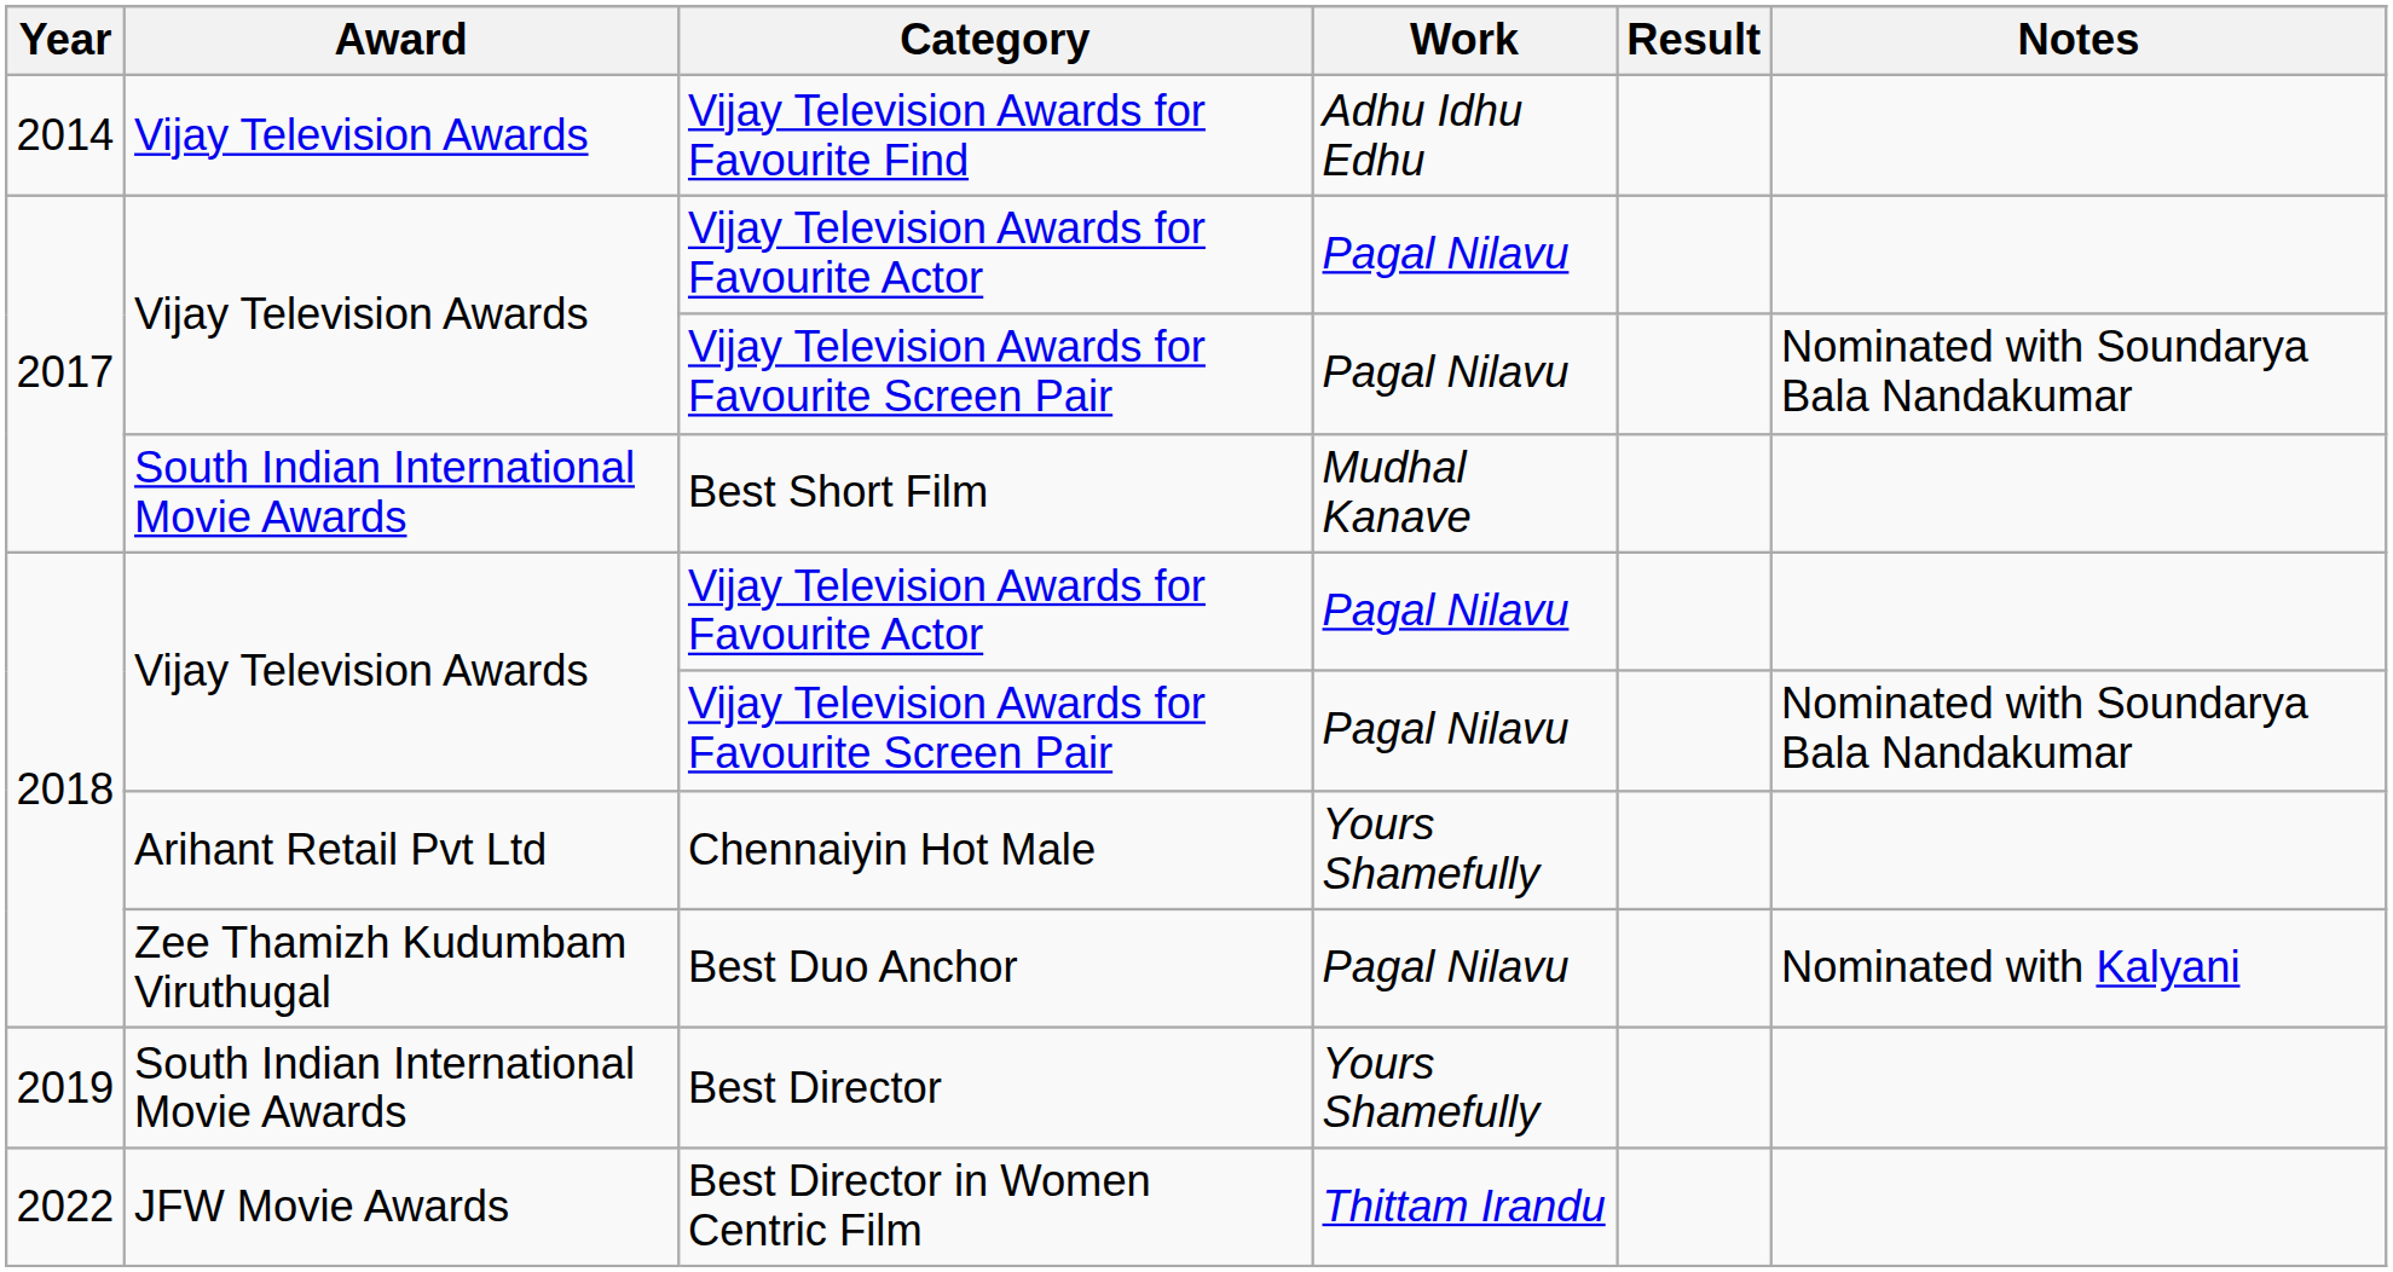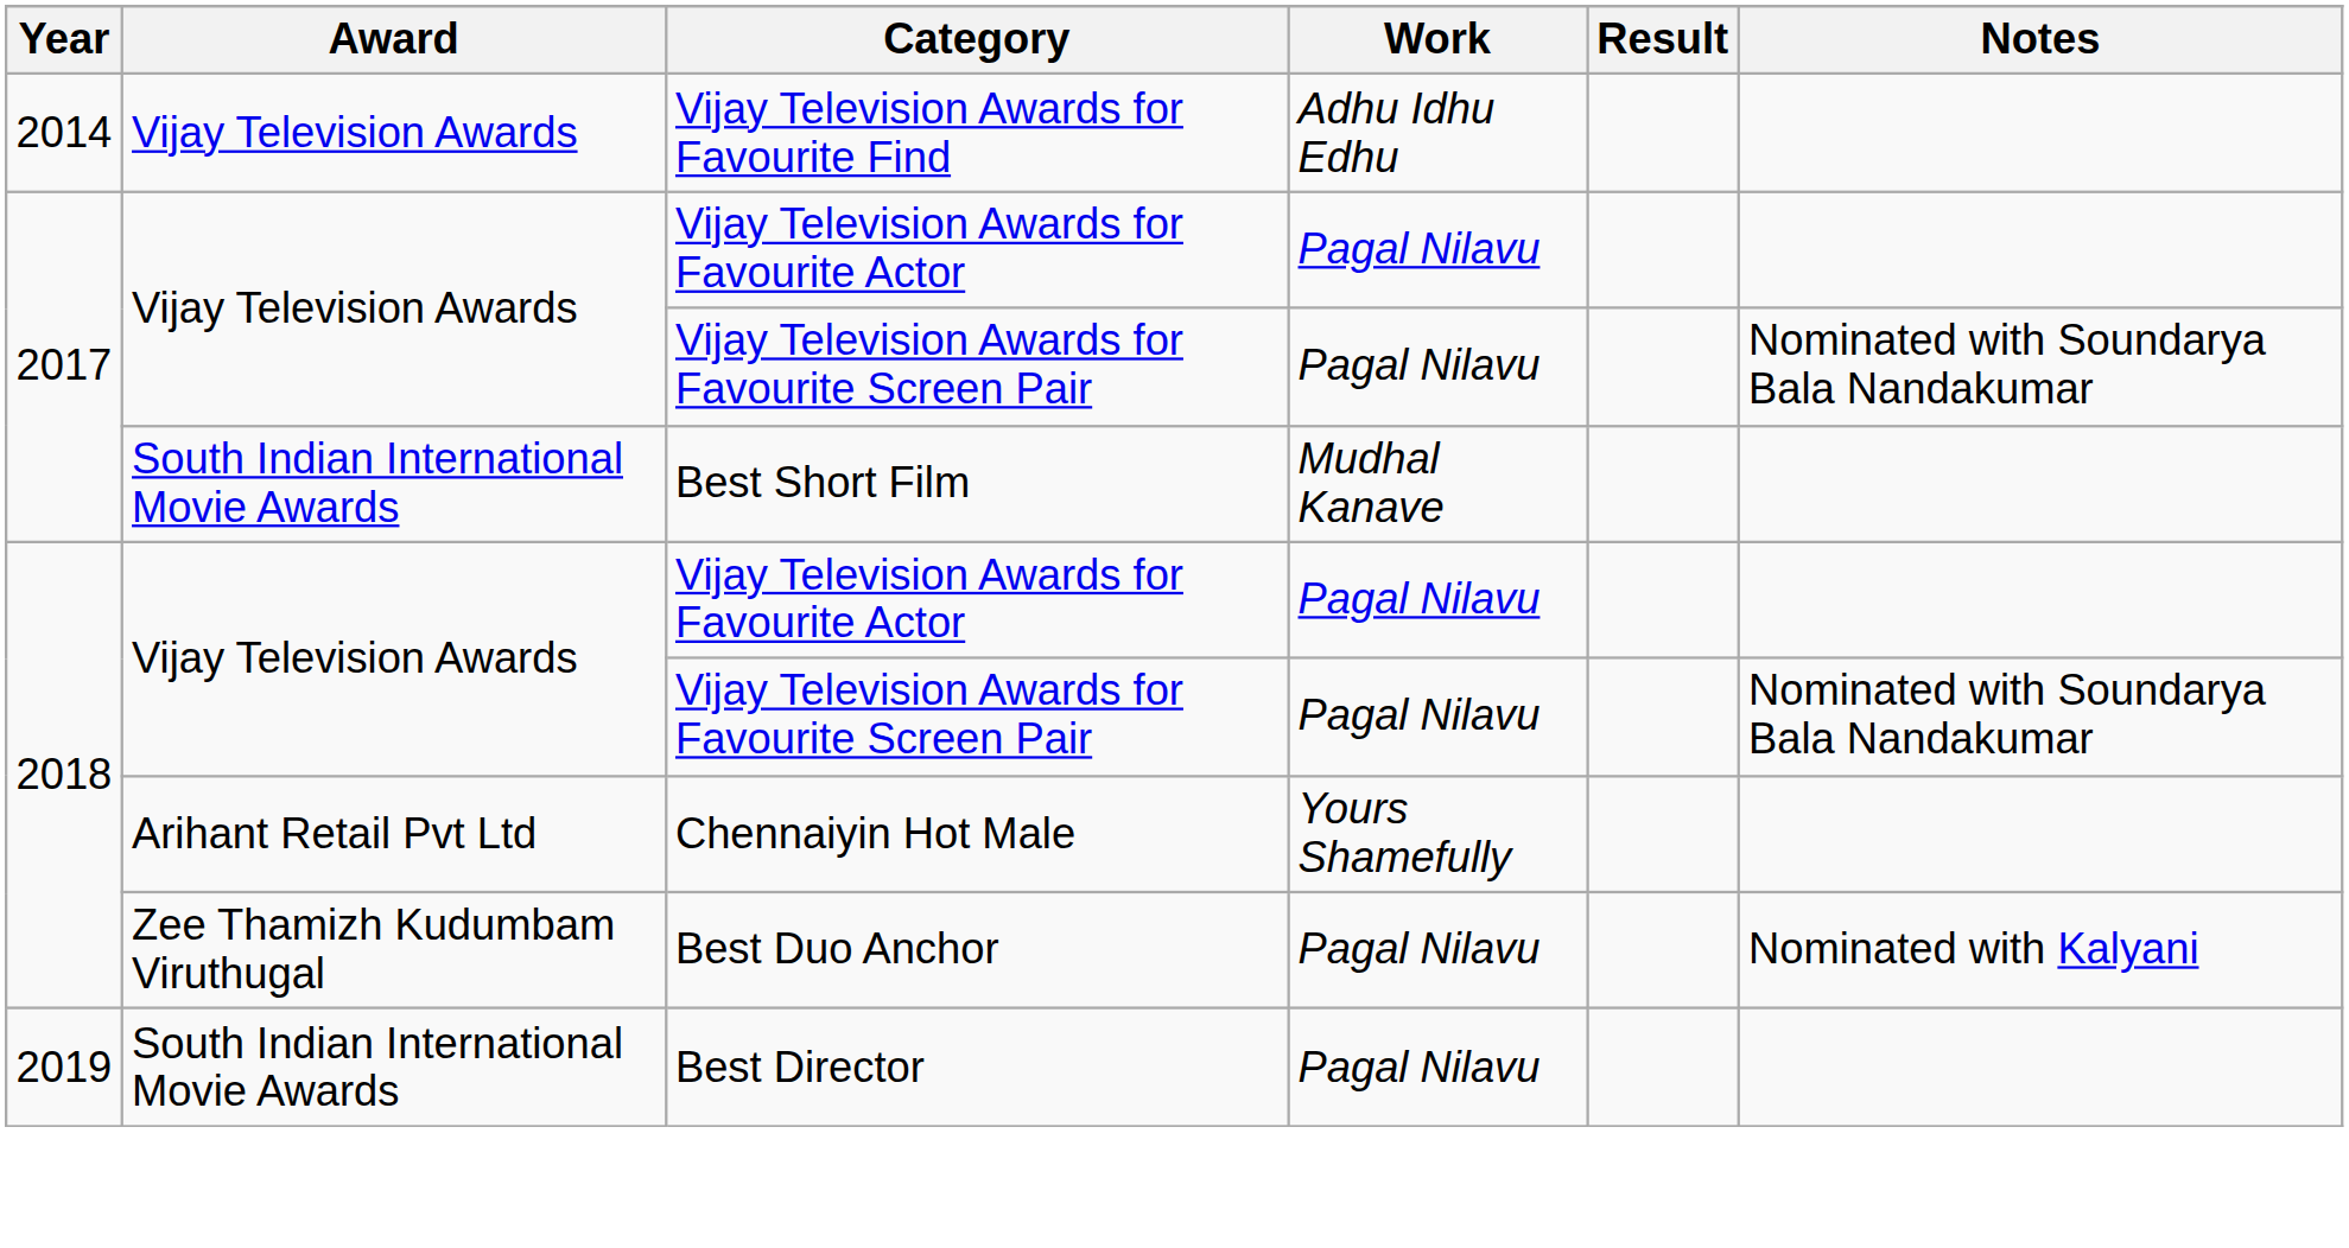Best Director | Work: Yours Shamefully -> Pagal Nilavu
- row: 2022 | JFW Movie Awards | Best Director in Women Centric Film | Thittam Irandu
